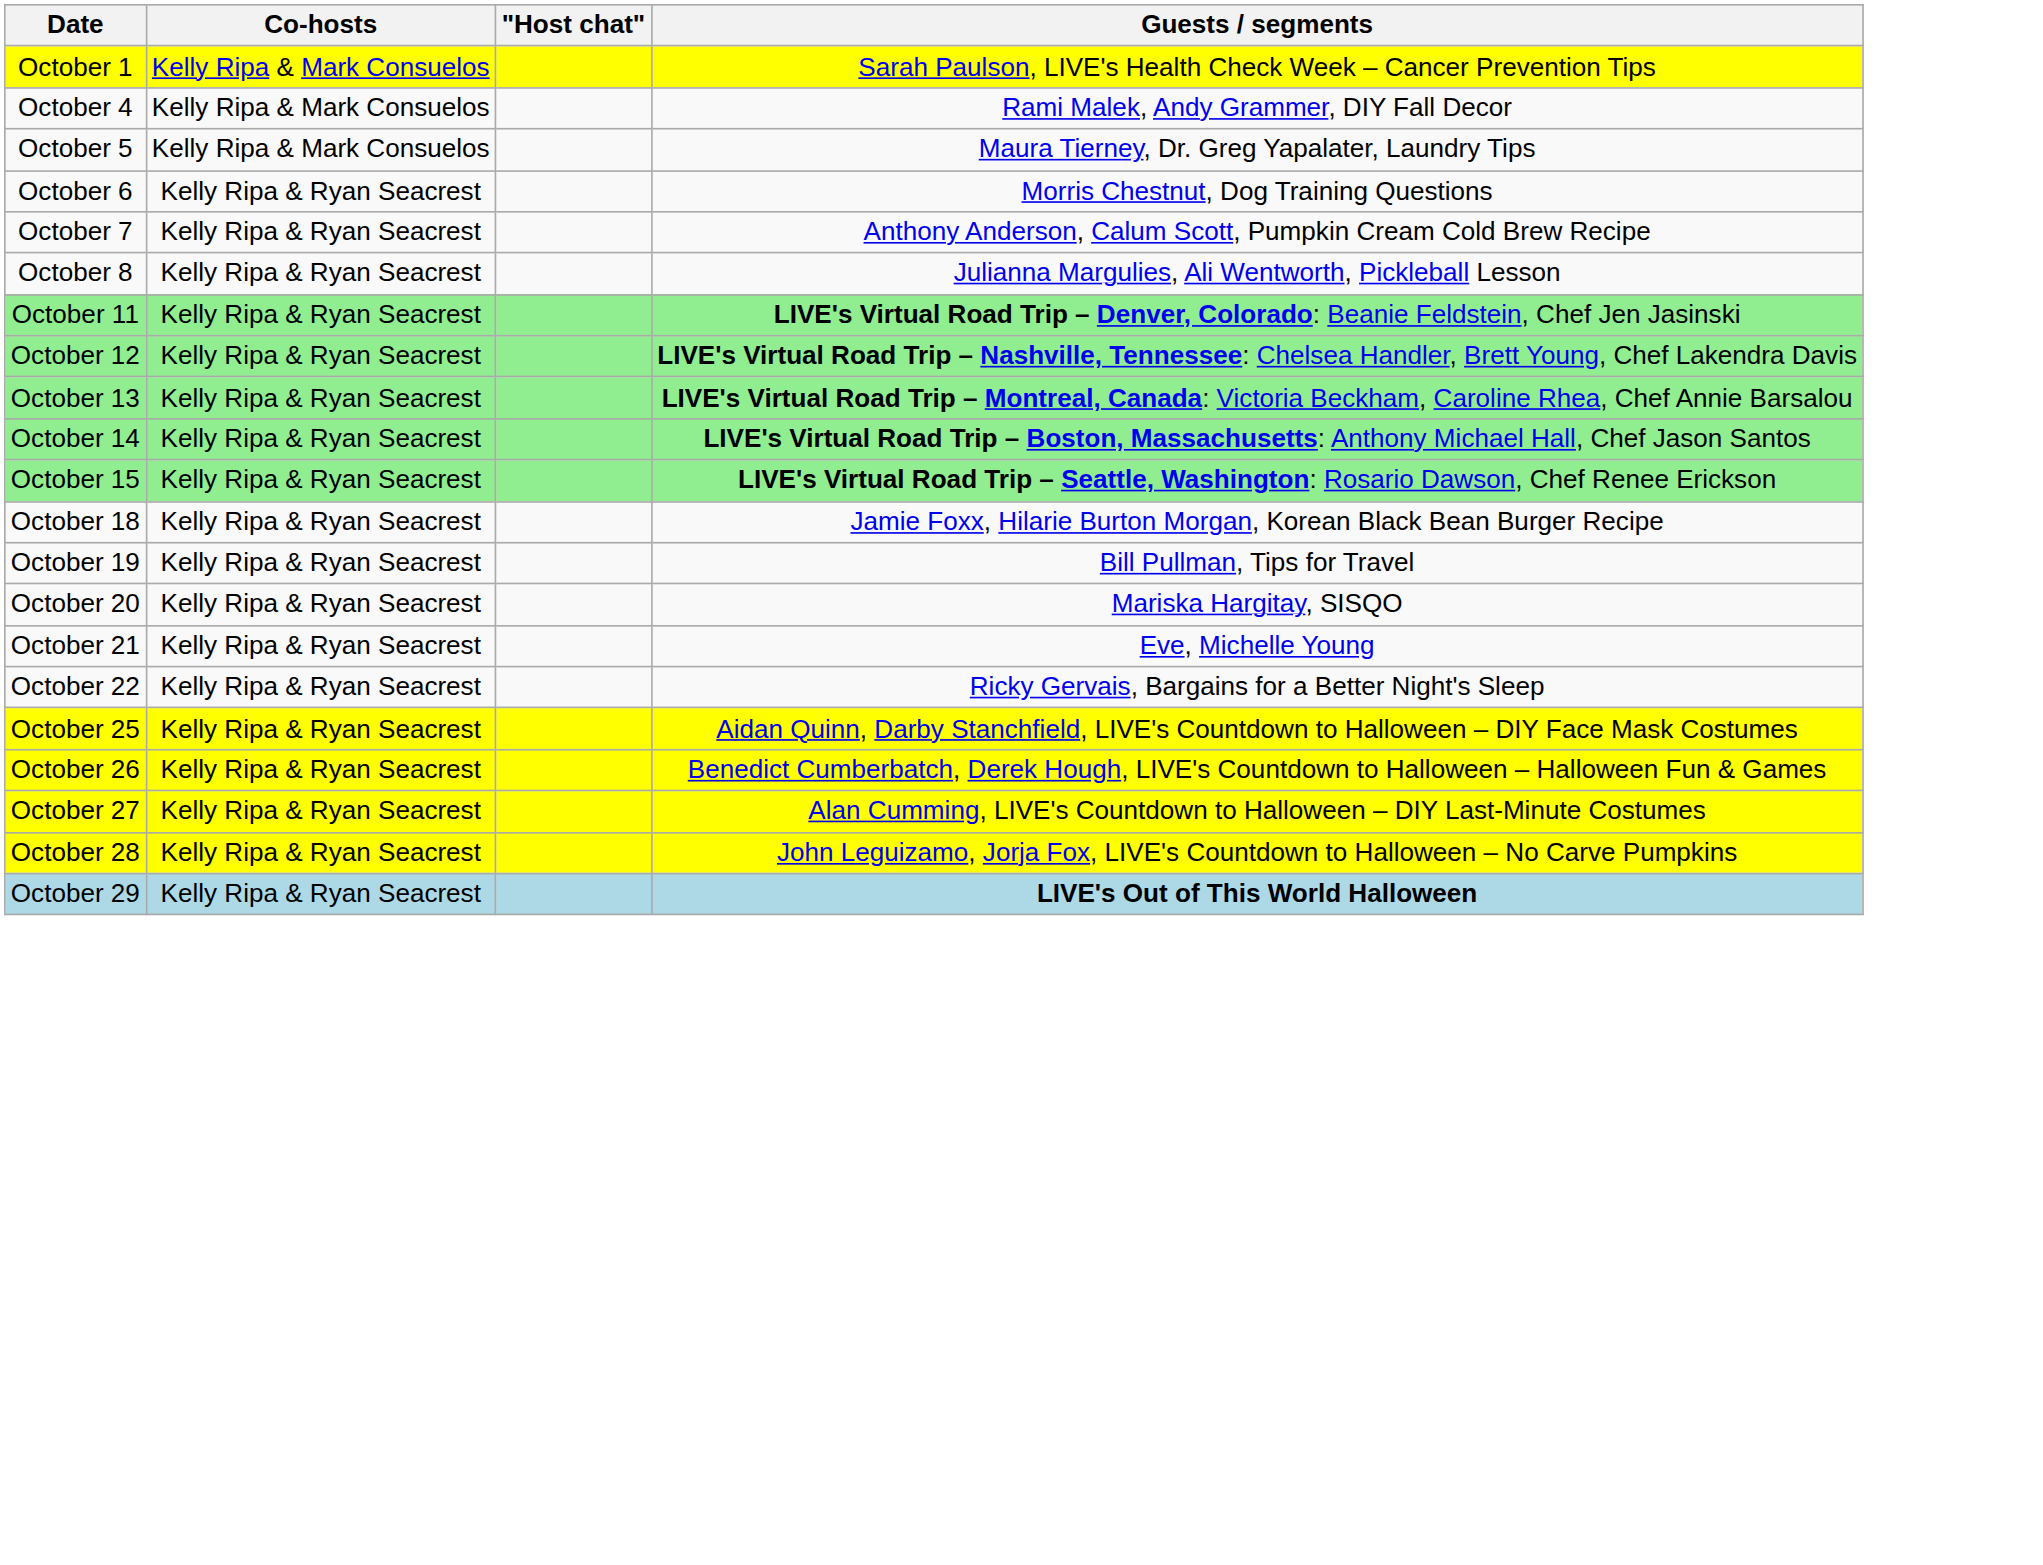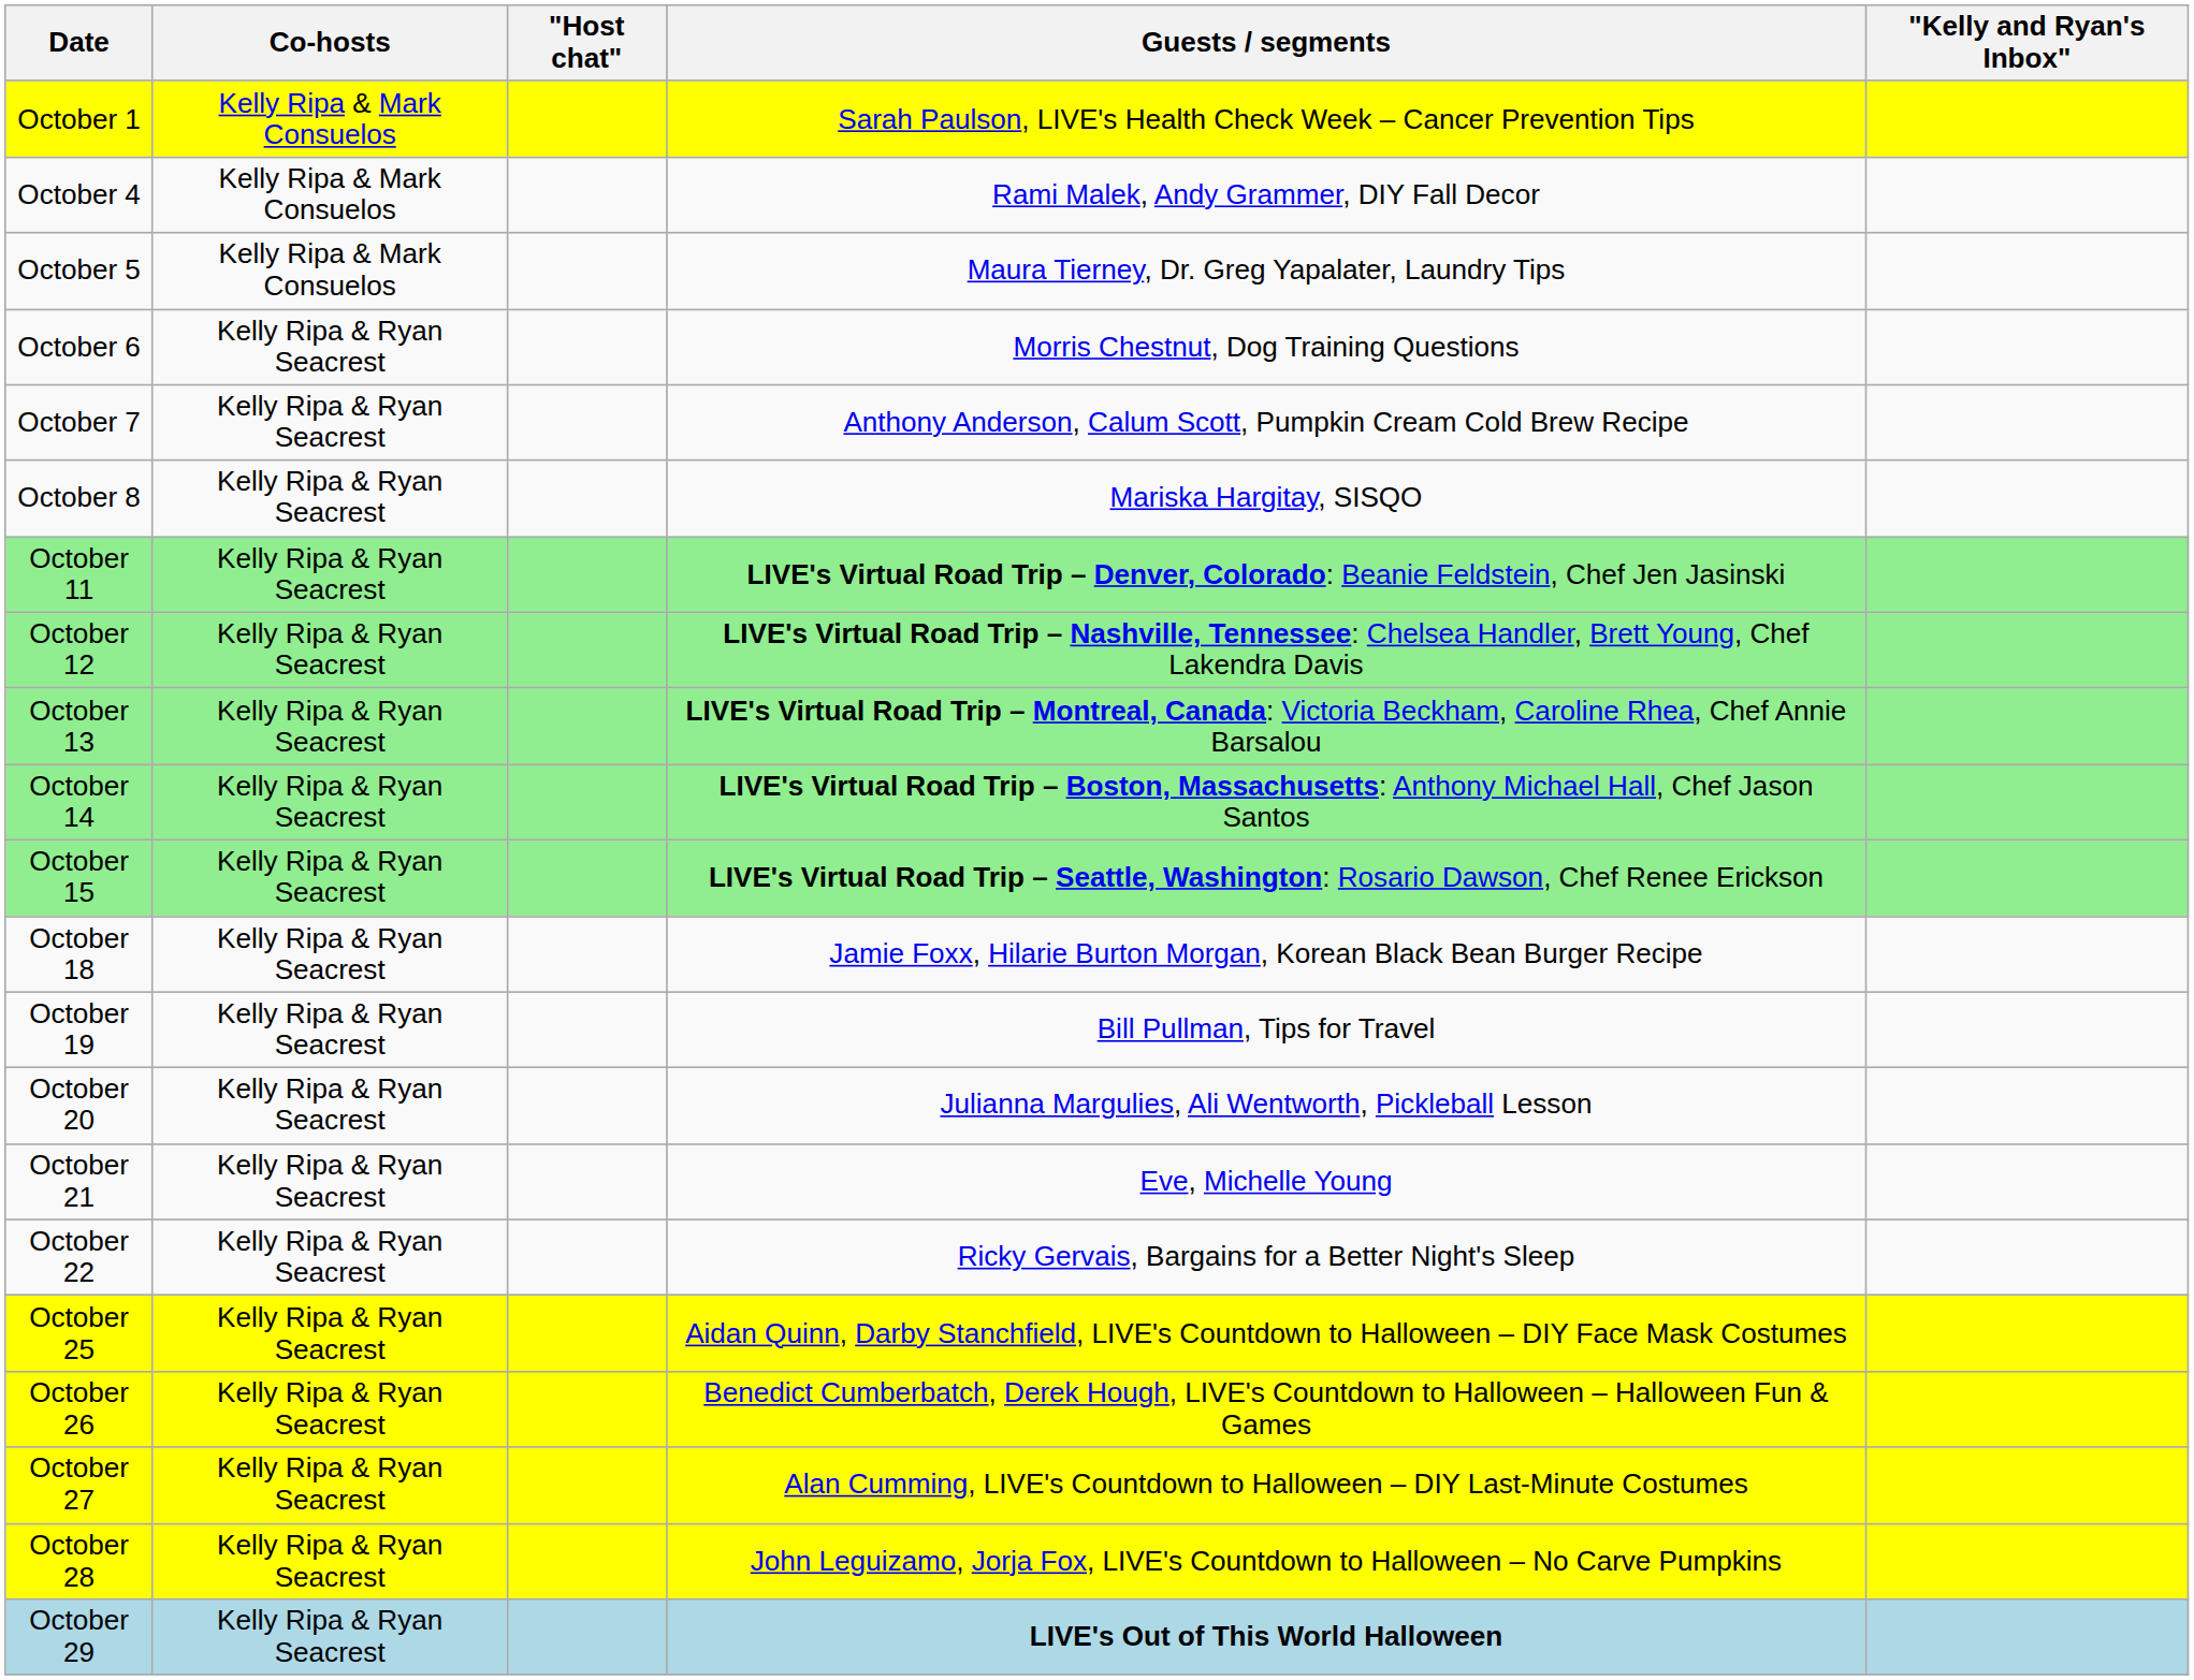+ column: "Kelly and Ryan's Inbox"
October 8 | Guests / segments: Julianna Margulies, Ali Wentworth, Pickleball Lesson -> Mariska Hargitay, SISQO
October 20 | Guests / segments: Mariska Hargitay, SISQO -> Julianna Margulies, Ali Wentworth, Pickleball Lesson
